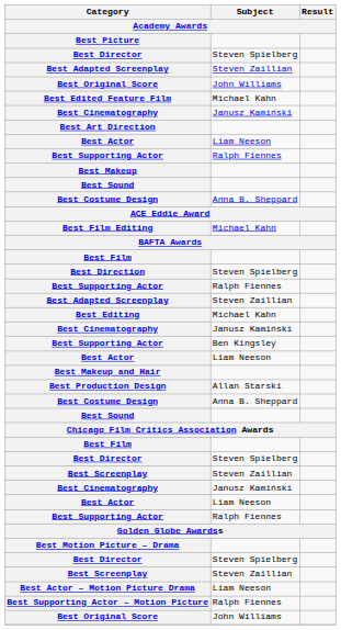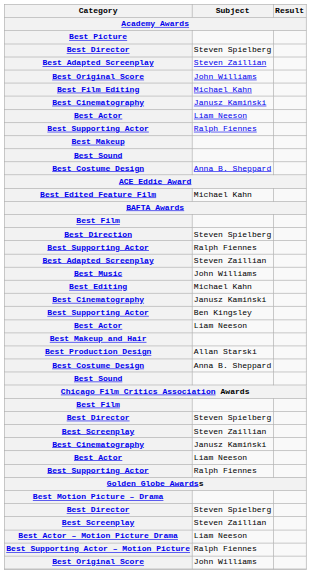rows swapped: Best Film Editing <-> Best Edited Feature Film
- row: Best Art Direction
+ row: Best Music | John Williams
